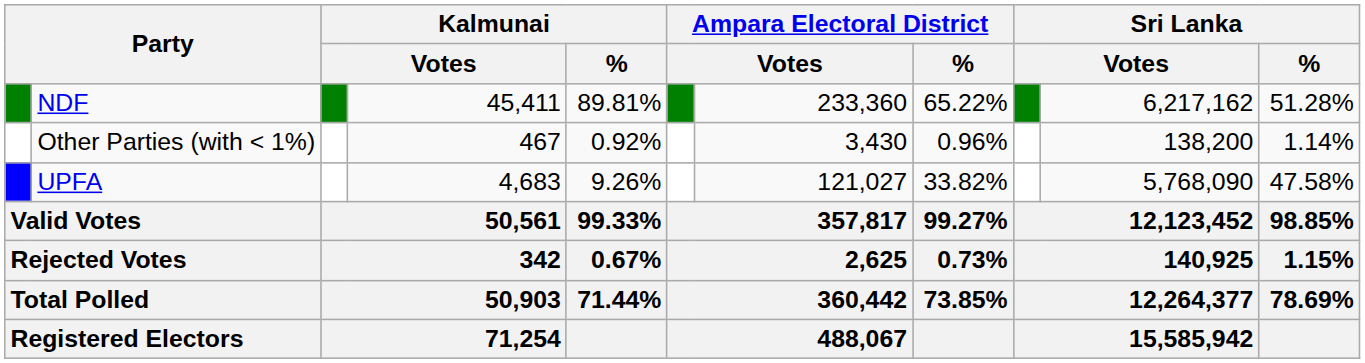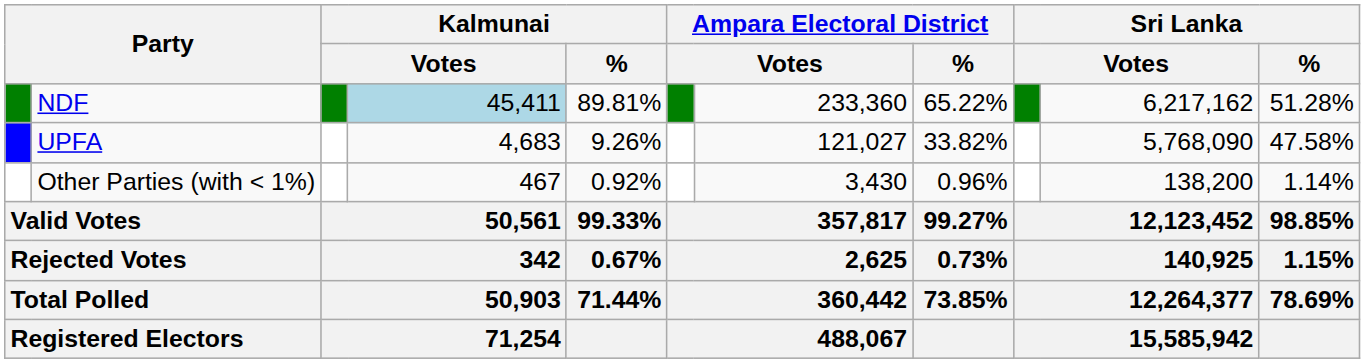NDF | column 4: no background -> lightblue background
rows swapped: UPFA <-> Other Parties (with < 1%)
